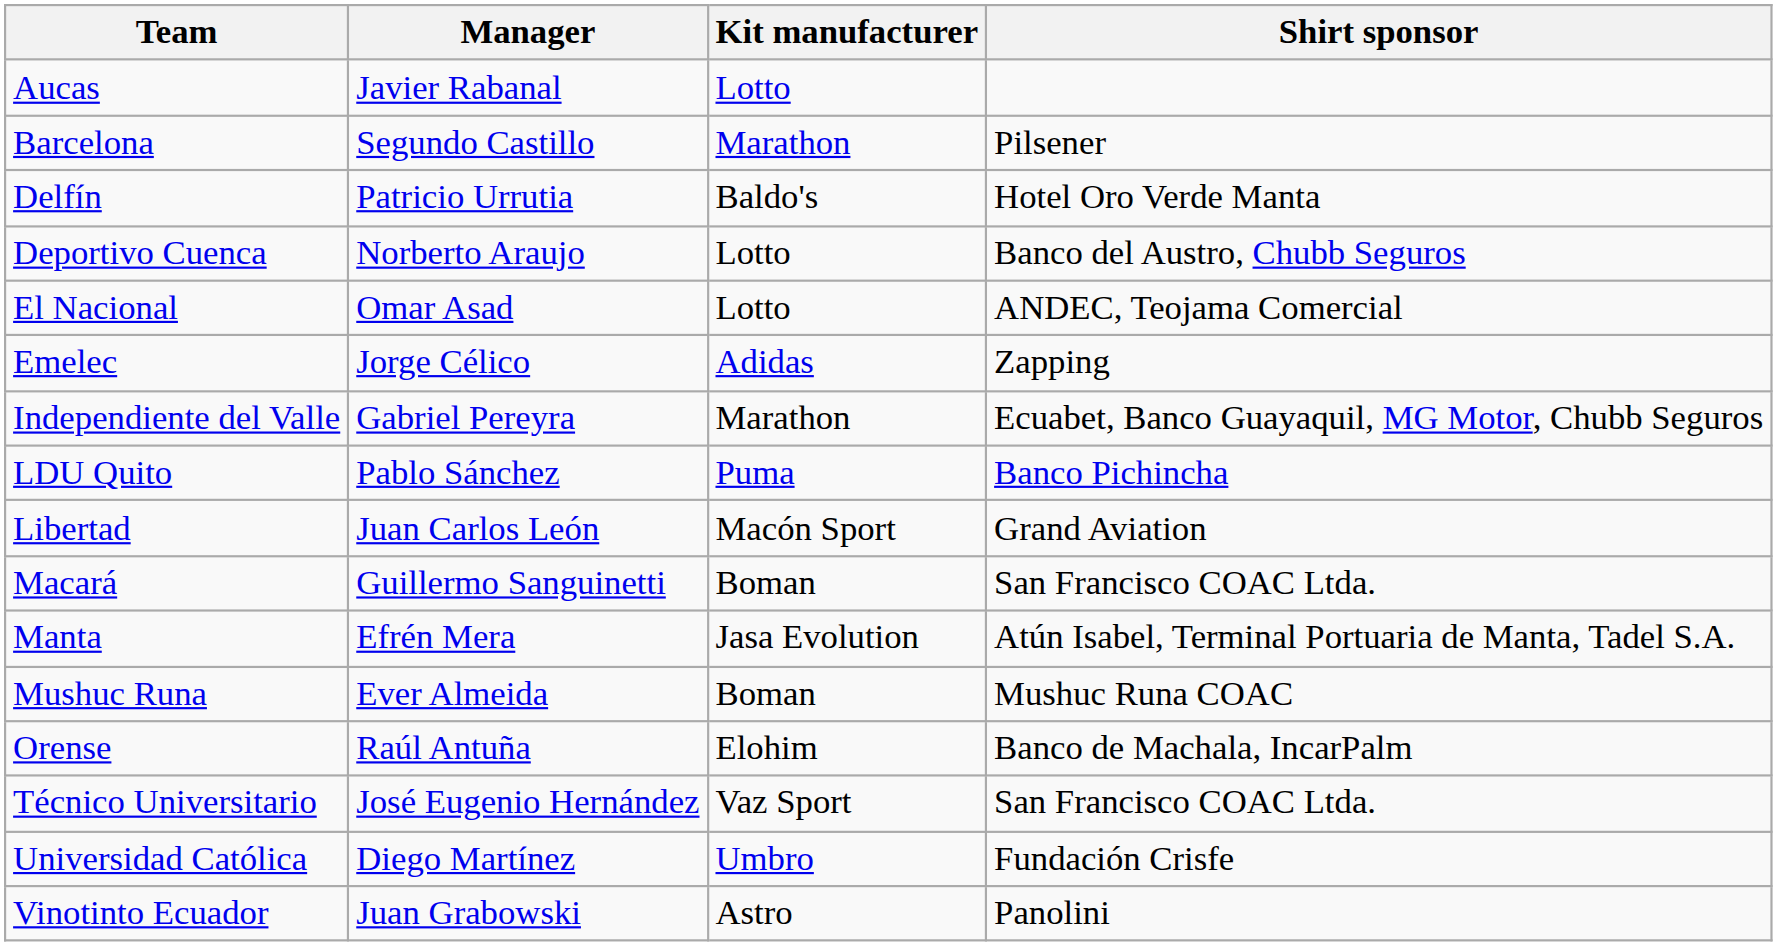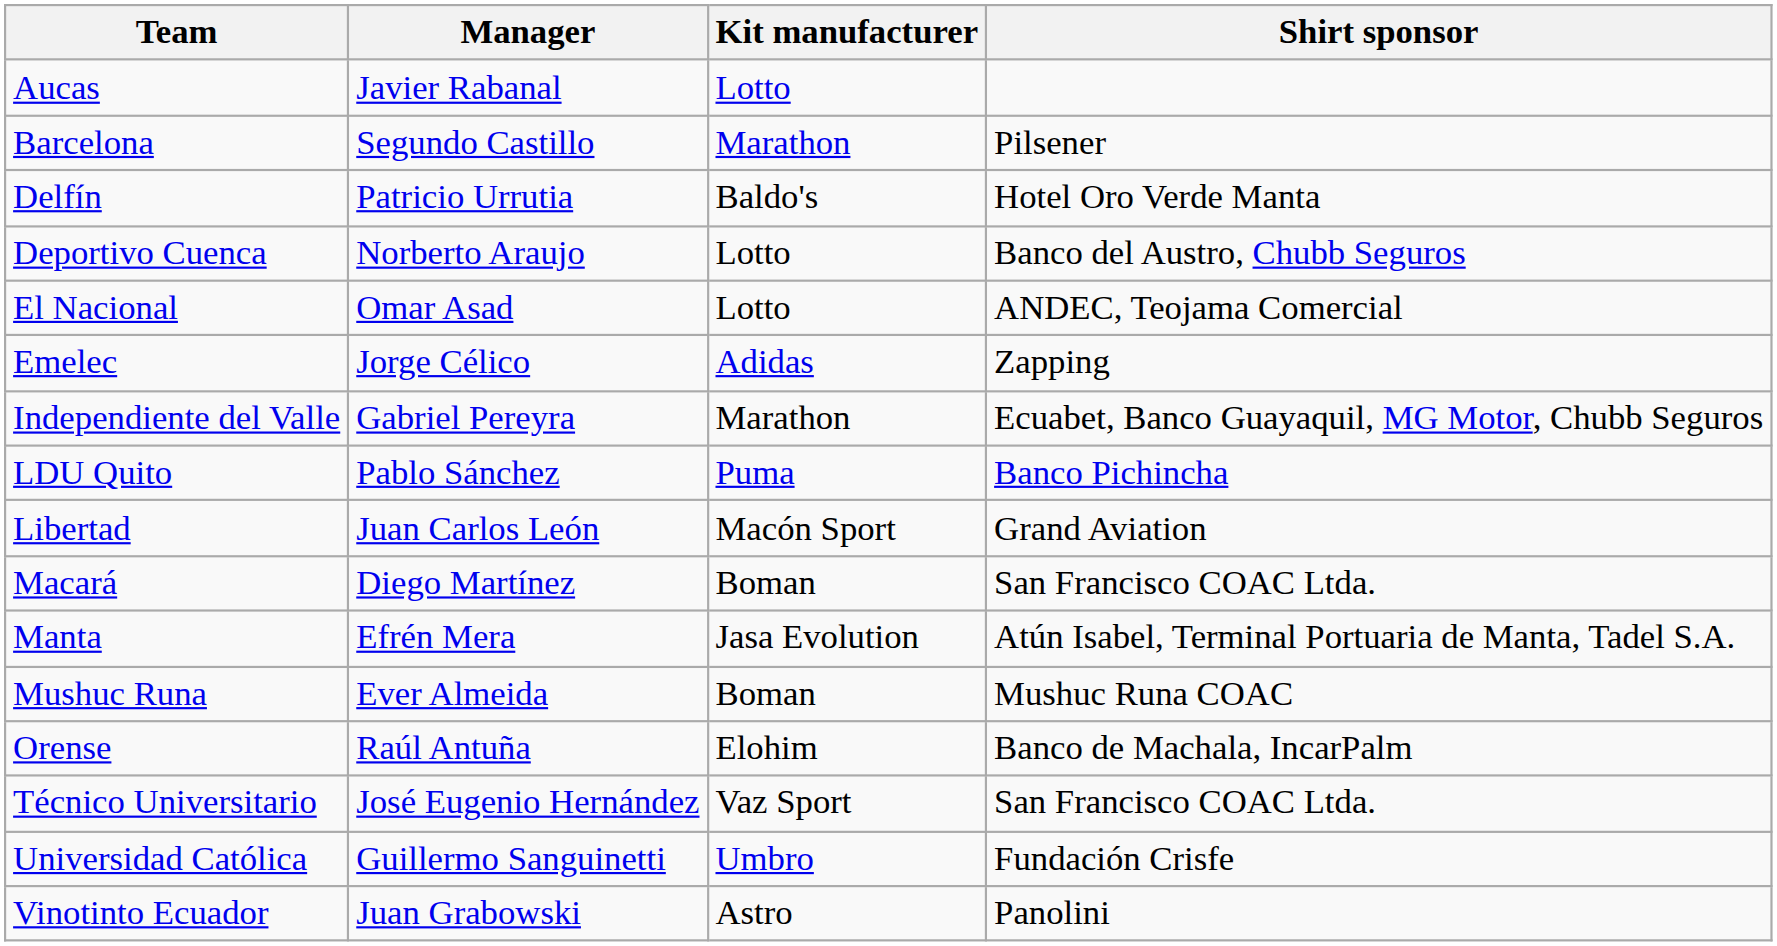Macará | Manager: Guillermo Sanguinetti -> Diego Martínez
Universidad Católica | Manager: Diego Martínez -> Guillermo Sanguinetti
